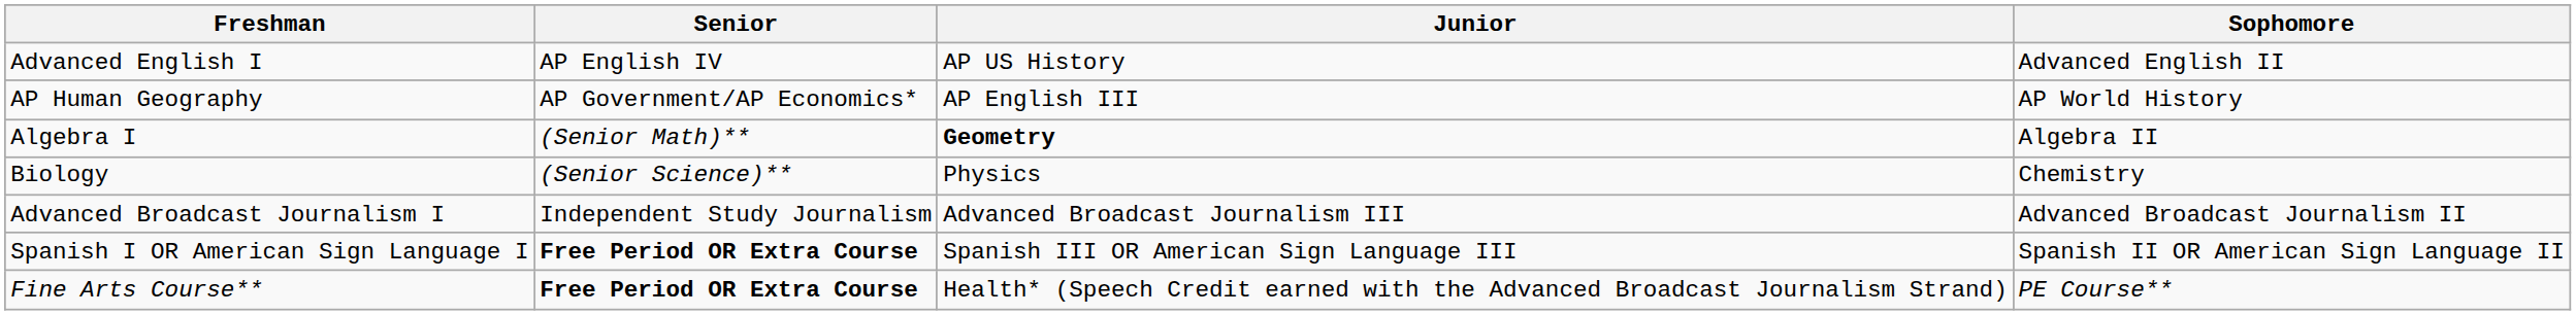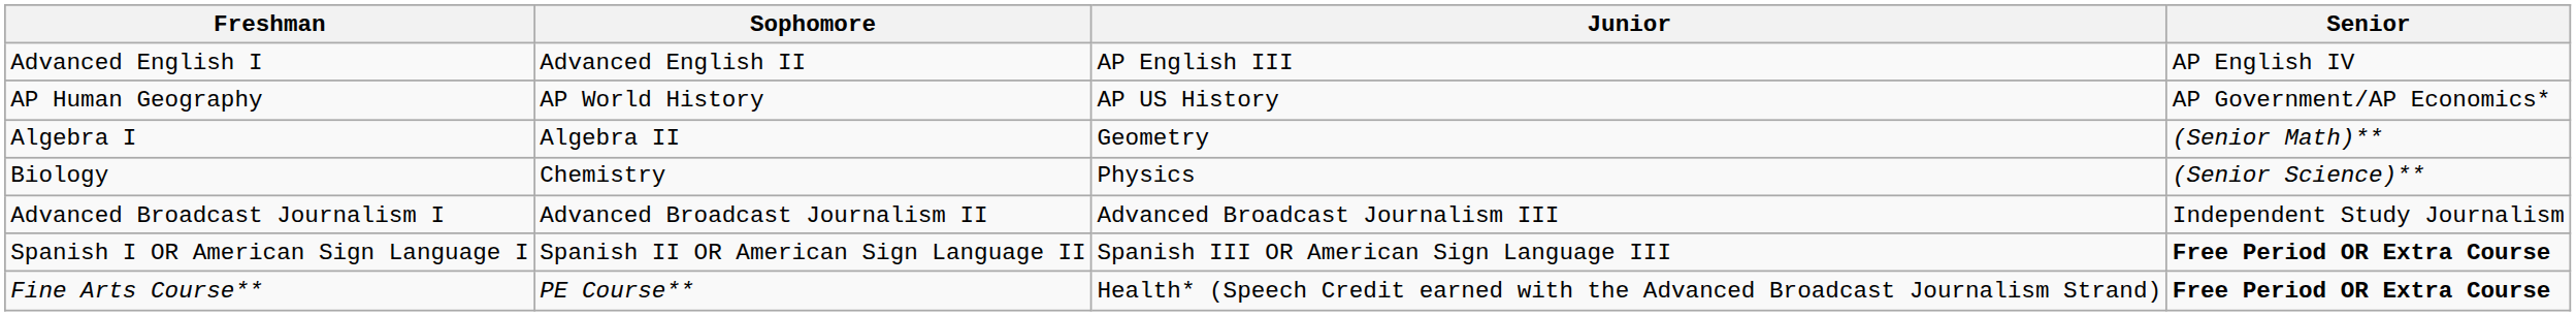columns swapped: Sophomore <-> Senior
Advanced English I | Junior: AP US History -> AP English III
AP Human Geography | Junior: AP English III -> AP US History
Algebra I | Junior: bold -> normal
